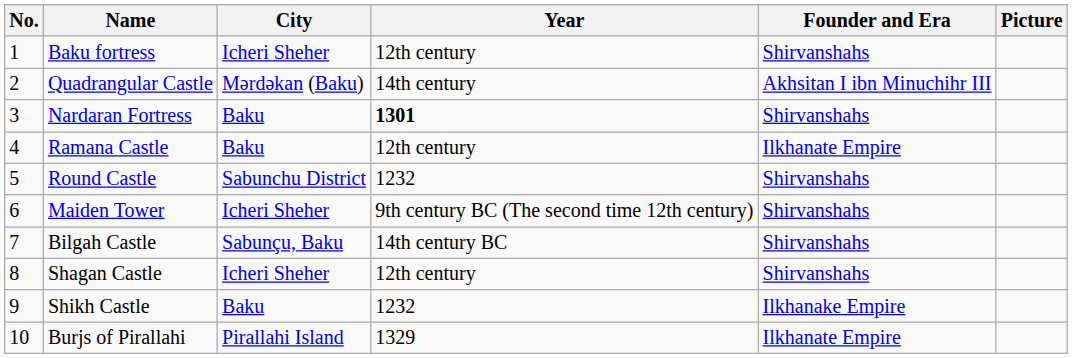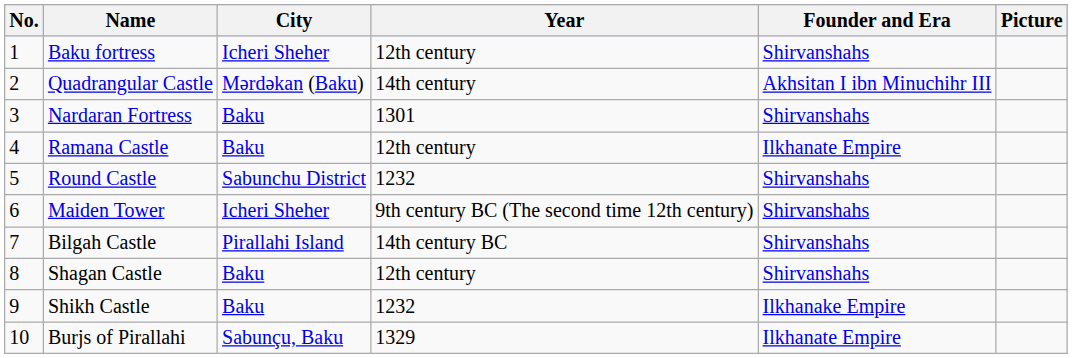Nardaran Fortress | Year: bold -> normal
Bilgah Castle | City: Sabunçu, Baku -> Pirallahi Island
Shagan Castle | City: Icheri Sheher -> Baku
Burjs of Pirallahi | City: Pirallahi Island -> Sabunçu, Baku
